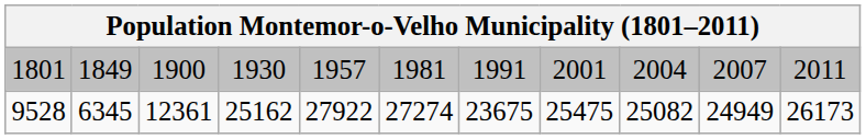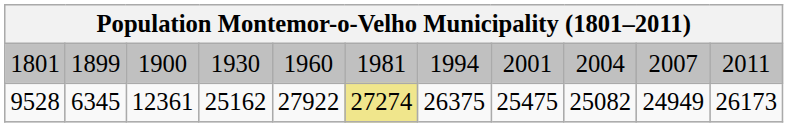1801 | column 2: 1849 -> 1899
1801 | column 5: 1957 -> 1960
1801 | column 7: 1991 -> 1994
9528 | column 6: no background -> khaki background
9528 | column 7: 23675 -> 26375
